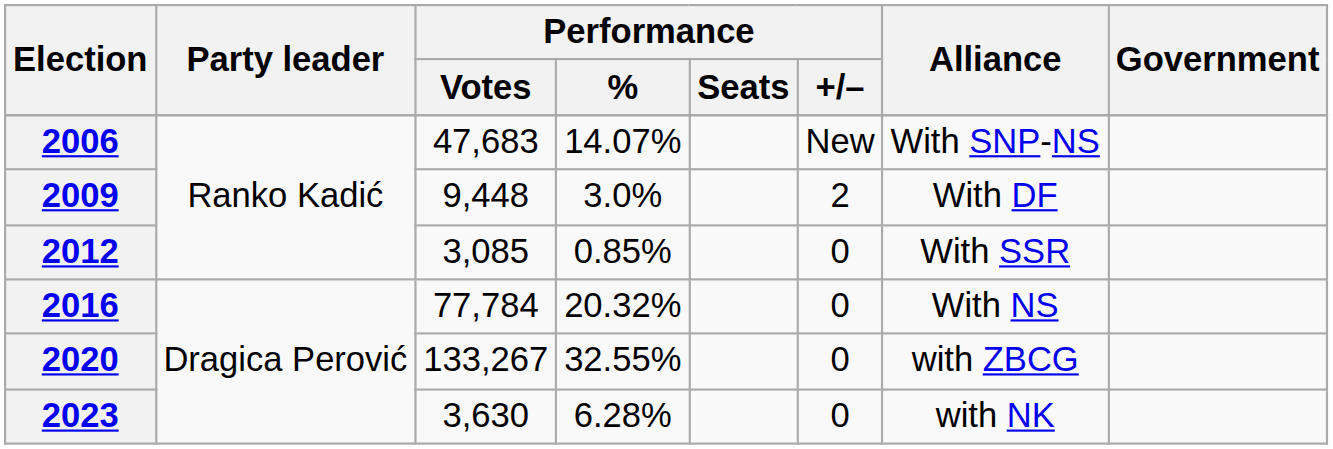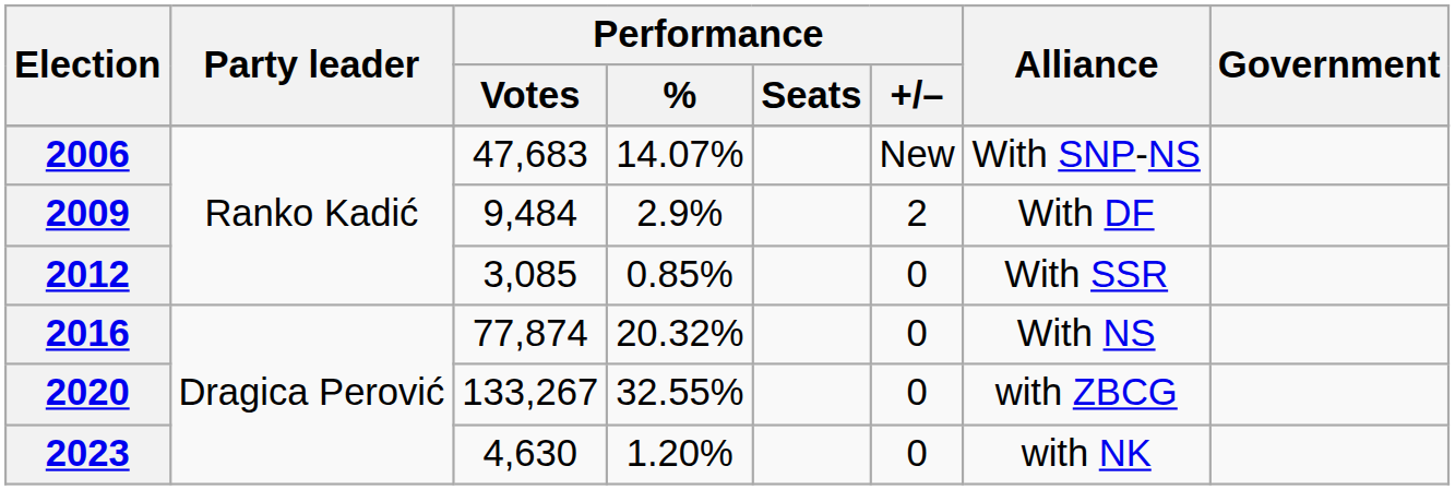2009 | Performance / Votes: 9,448 -> 9,484
2009 | Performance / %: 3.0% -> 2.9%
2016 | Performance / Votes: 77,784 -> 77,874
2023 | Performance / Votes: 3,630 -> 4,630
2023 | Performance / %: 6.28% -> 1.20%
